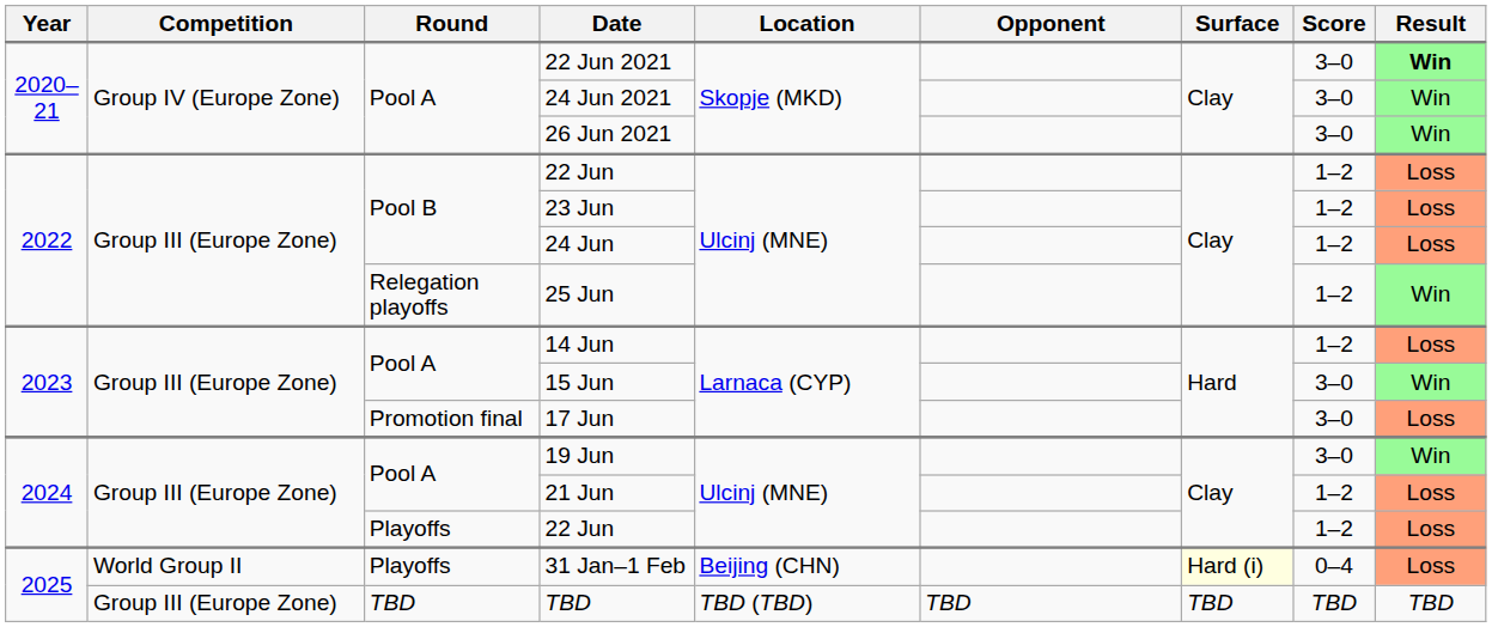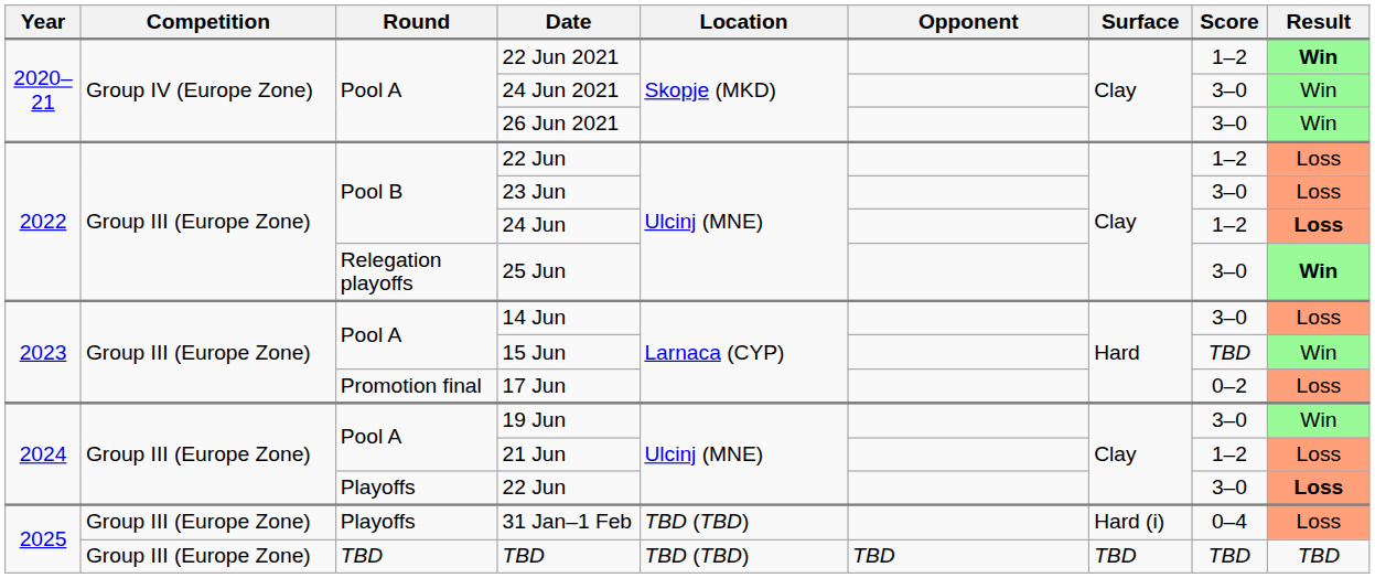22 Jun 2021 | Score: 3–0 -> 1–2
23 Jun | Score: 1–2 -> 3–0
24 Jun | Result: normal -> bold
25 Jun | Score: 1–2 -> 3–0
25 Jun | Result: normal -> bold
14 Jun | Score: 1–2 -> 3–0
15 Jun | Score: 3–0 -> TBD
17 Jun | Score: 3–0 -> 0–2
Playoffs / 22 Jun | Score: 1–2 -> 3–0
Playoffs / 22 Jun | Result: normal -> bold
31 Jan–1 Feb | Competition: World Group II -> Group III (Europe Zone)
31 Jan–1 Feb | Location: Beijing (CHN) -> TBD (TBD)
31 Jan–1 Feb | Surface: lightyellow background -> no background
